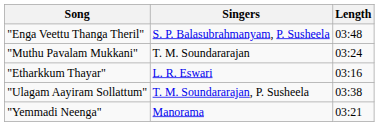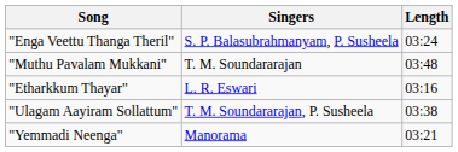"Enga Veettu Thanga Theril" | Length: 03:48 -> 03:24
"Muthu Pavalam Mukkani" | Length: 03:24 -> 03:48
